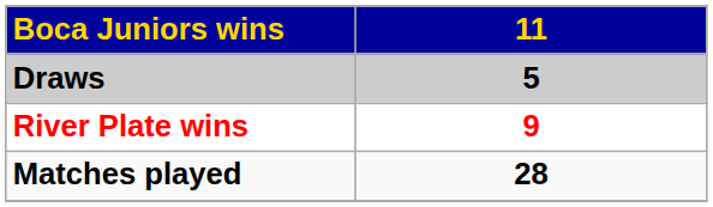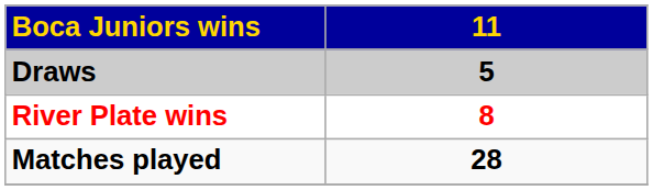River Plate wins | 11: 9 -> 8
